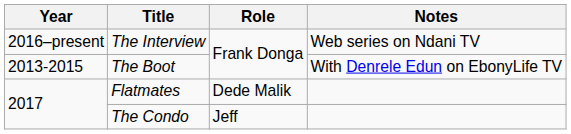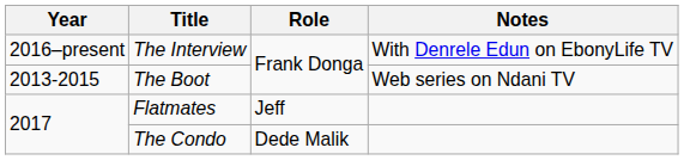The Interview | Notes: Web series on Ndani TV -> With Denrele Edun on EbonyLife TV
The Boot | Notes: With Denrele Edun on EbonyLife TV -> Web series on Ndani TV
Flatmates | Role: Dede Malik -> Jeff
The Condo | Role: Jeff -> Dede Malik
